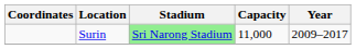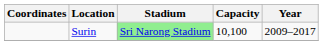Surin | Capacity: 11,000 -> 10,100
